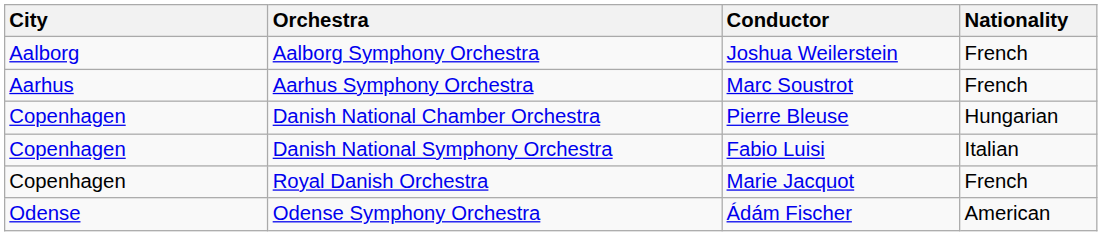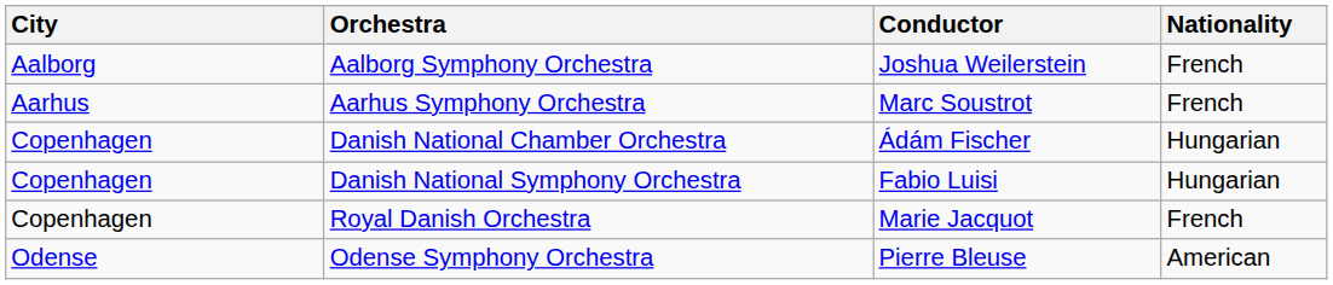Danish National Chamber Orchestra | Conductor: Pierre Bleuse -> Ádám Fischer
Danish National Symphony Orchestra | Nationality: Italian -> Hungarian
Odense Symphony Orchestra | Conductor: Ádám Fischer -> Pierre Bleuse
